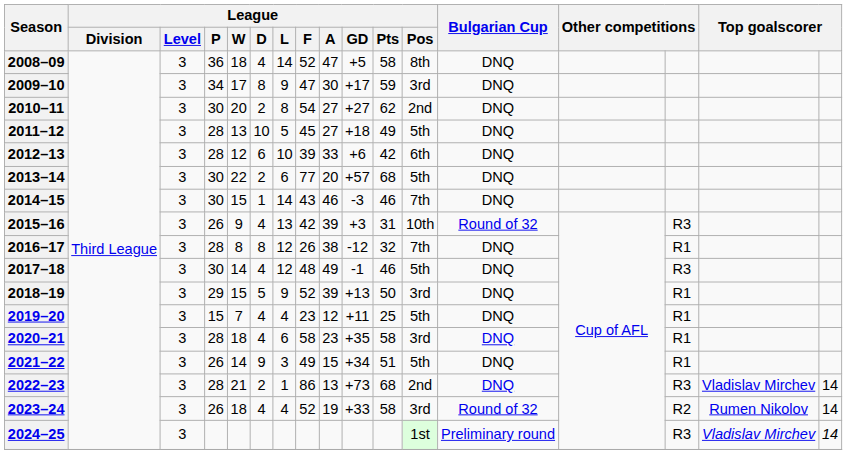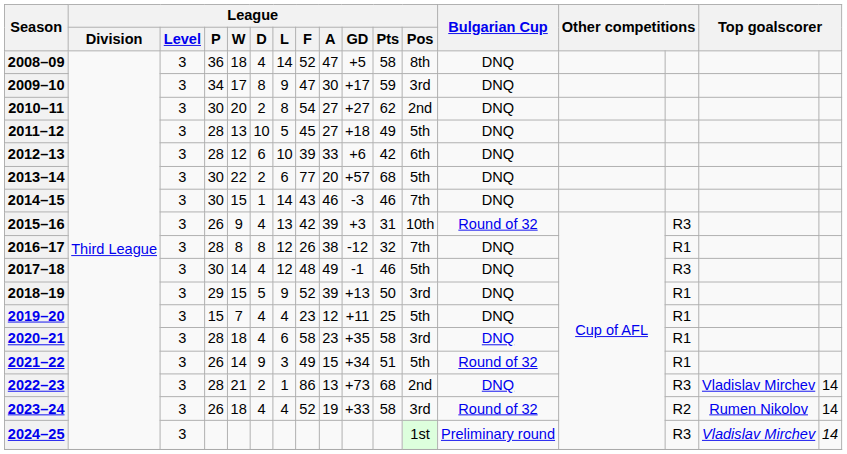2021–22 | Bulgarian Cup: DNQ -> Round of 32
